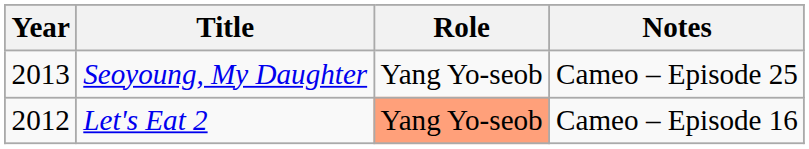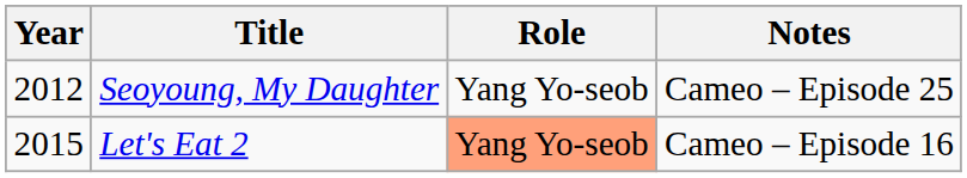Seoyoung, My Daughter | Year: 2013 -> 2012
Let's Eat 2 | Year: 2012 -> 2015
